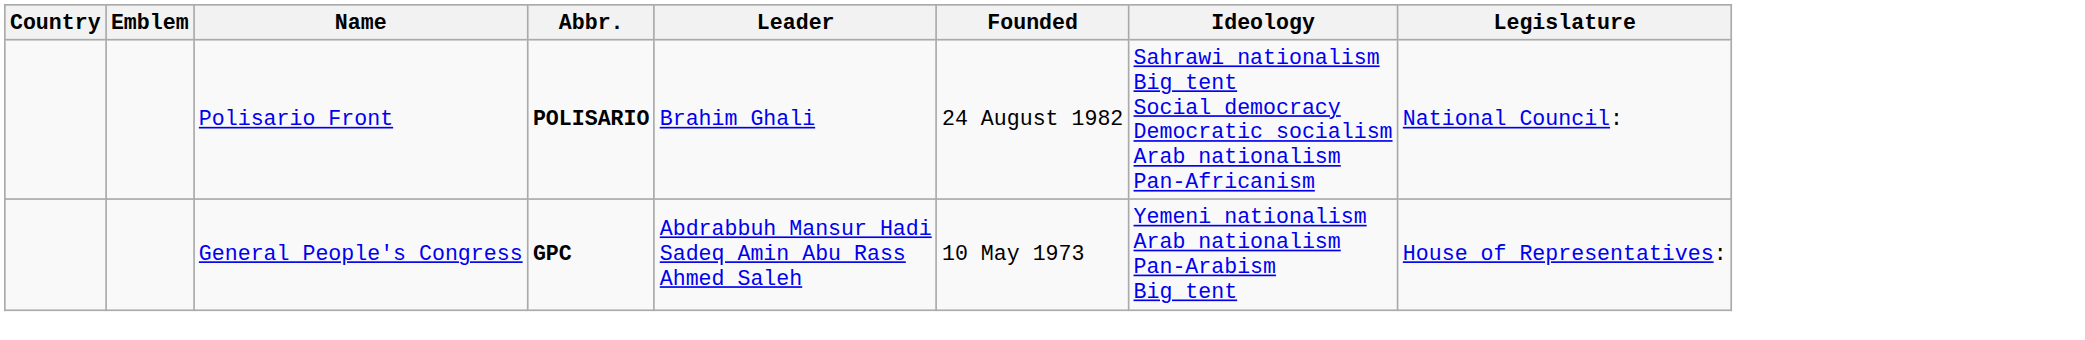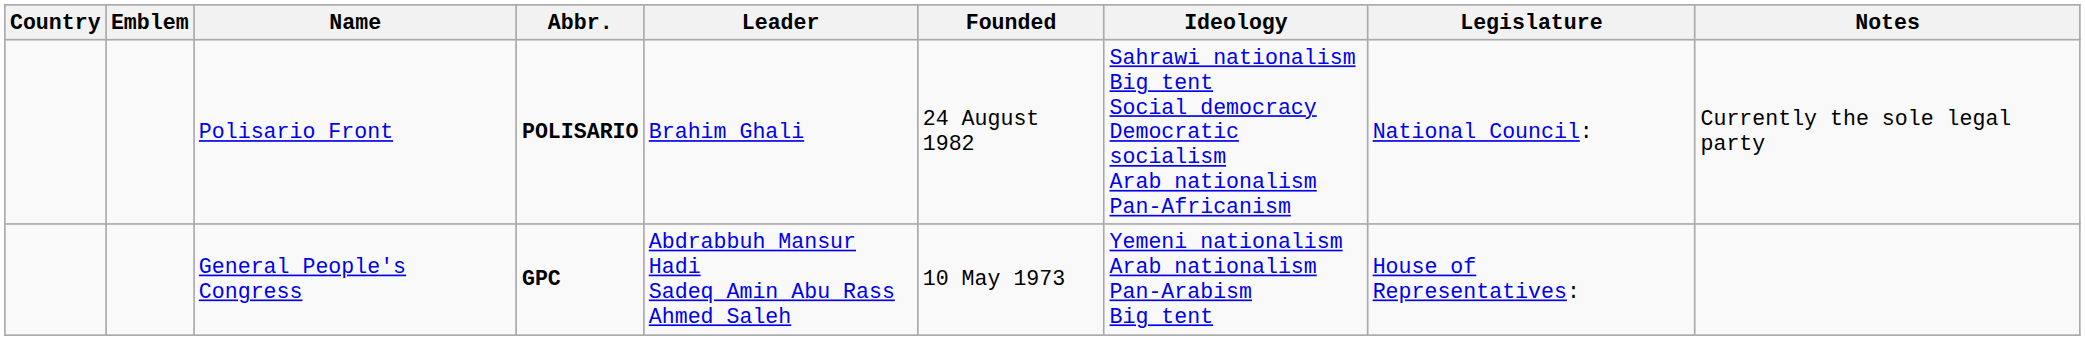+ column: Notes | Currently the sole legal party
